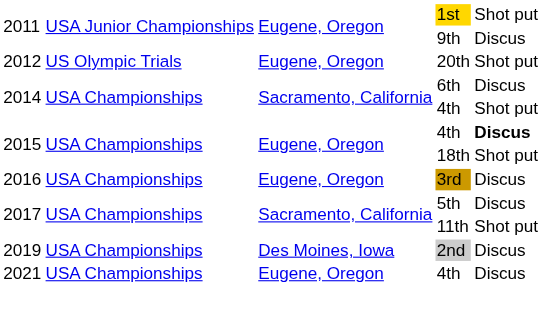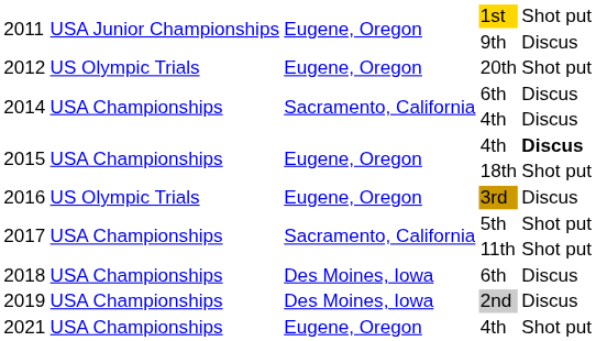2014 / 4th | column 5: Shot put -> Discus
2016 | column 2: USA Championships -> US Olympic Trials
2017 / 5th | column 5: Discus -> Shot put
+ row: 2018 | USA Championships | Des Moines, Iowa | 6th | Discus
2021 | column 5: Discus -> Shot put
